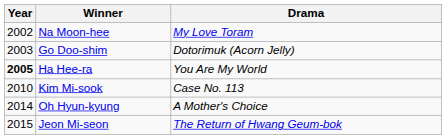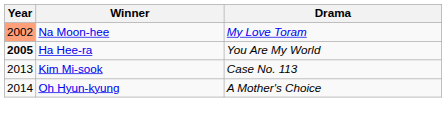Na Moon-hee | Year: no background -> lightsalmon background
- row: 2003 | Go Doo-shim | Dotorimuk (Acorn Jelly)
Kim Mi-sook | Year: 2010 -> 2013
- row: 2015 | Jeon Mi-seon | The Return of Hwang Geum-bok
